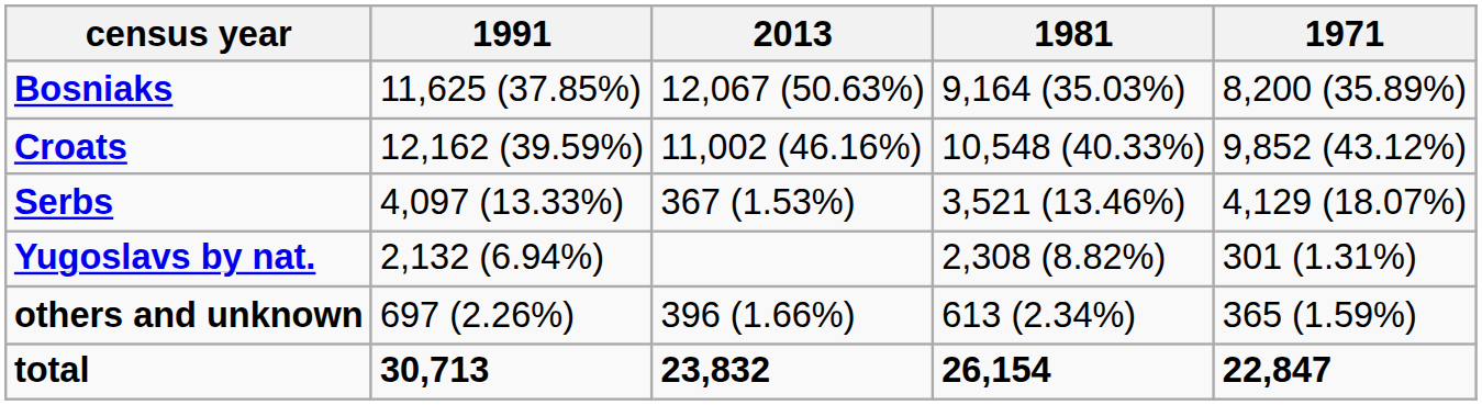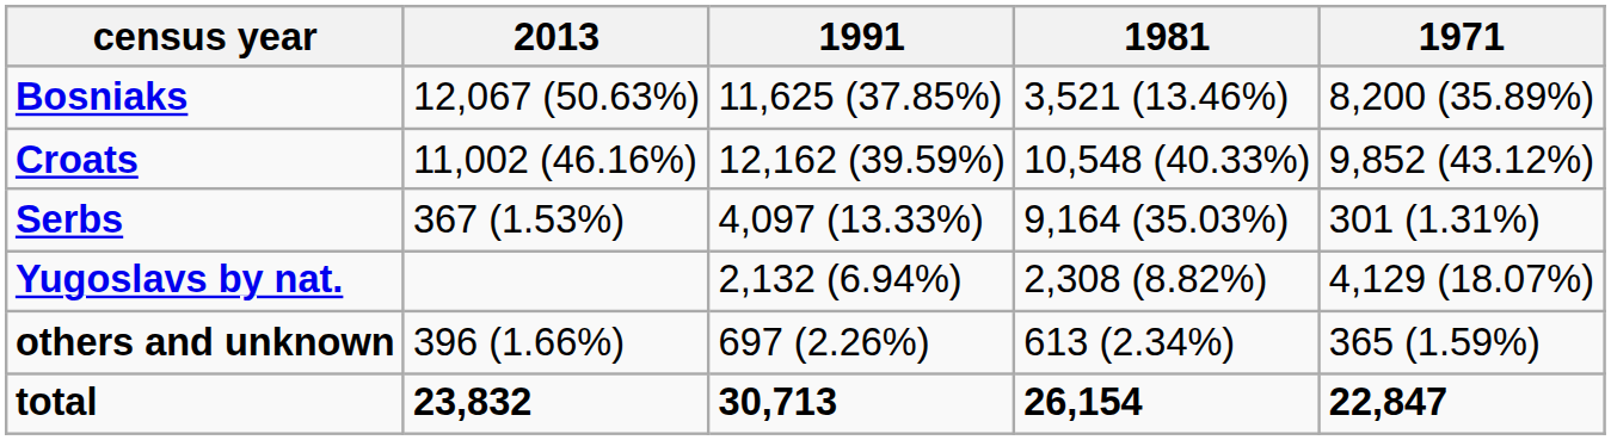columns swapped: 2013 <-> 1991
Bosniaks | 1981: 9,164 (35.03%) -> 3,521 (13.46%)
Serbs | 1981: 3,521 (13.46%) -> 9,164 (35.03%)
Serbs | 1971: 4,129 (18.07%) -> 301 (1.31%)
Yugoslavs by nat. | 1971: 301 (1.31%) -> 4,129 (18.07%)
